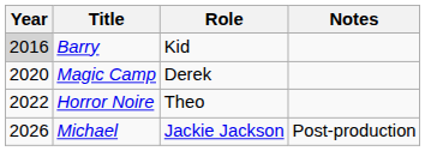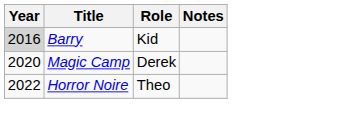- row: 2026 | Michael | Jackie Jackson | Post-production
